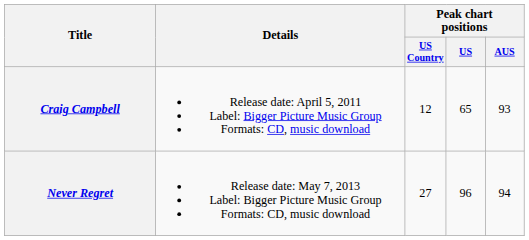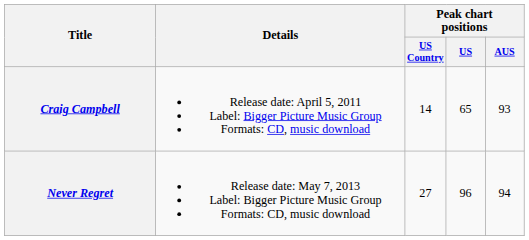Craig Campbell | Peak chart positions / US Country: 12 -> 14
